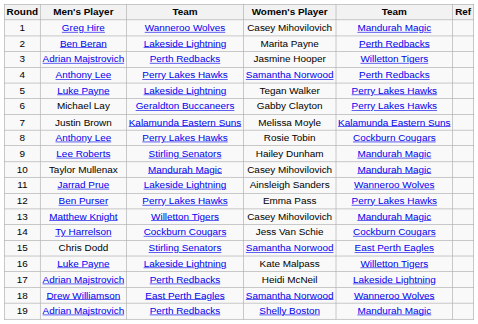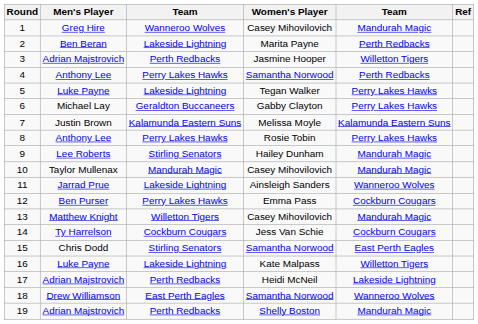8 | column 5: Cockburn Cougars -> Perry Lakes Hawks
12 | column 5: Perry Lakes Hawks -> Cockburn Cougars
